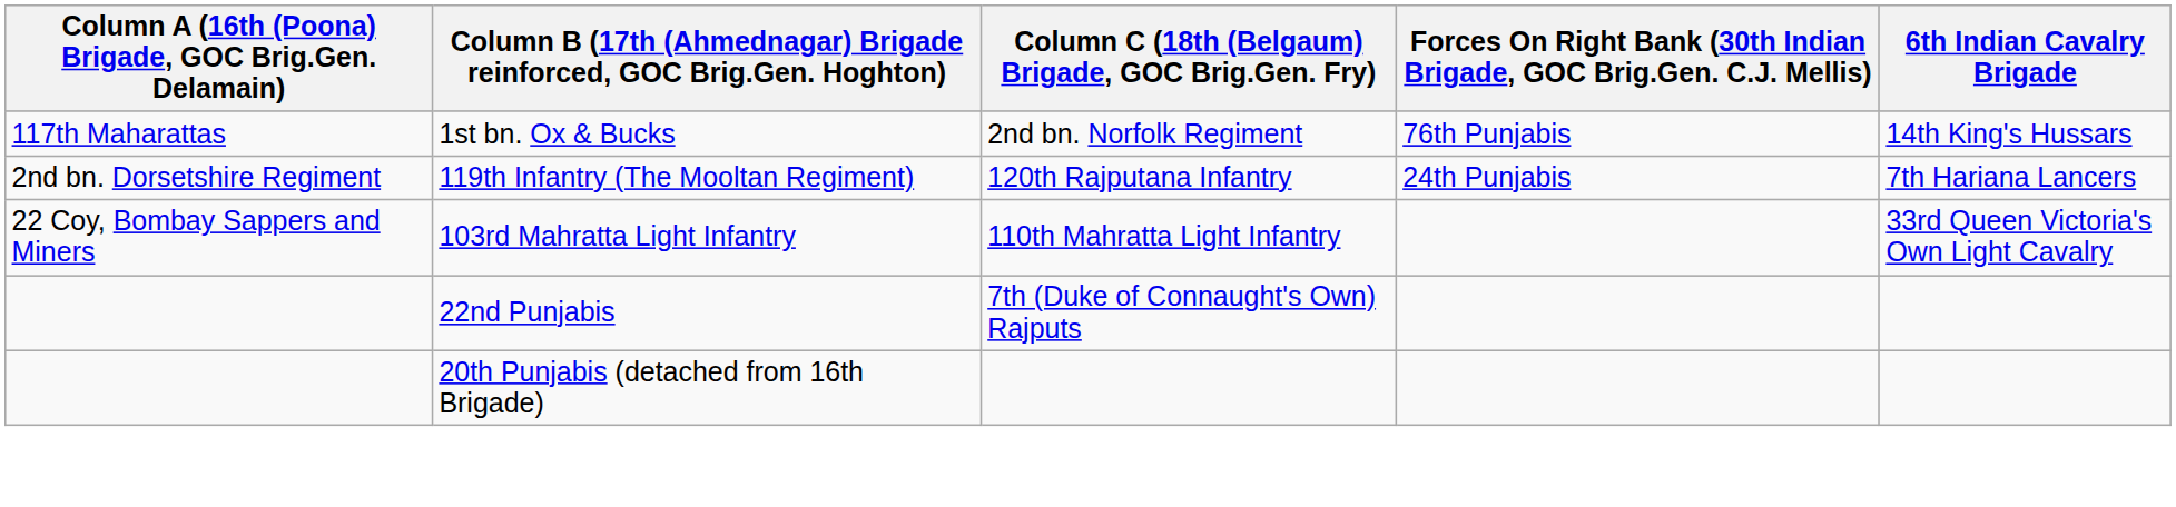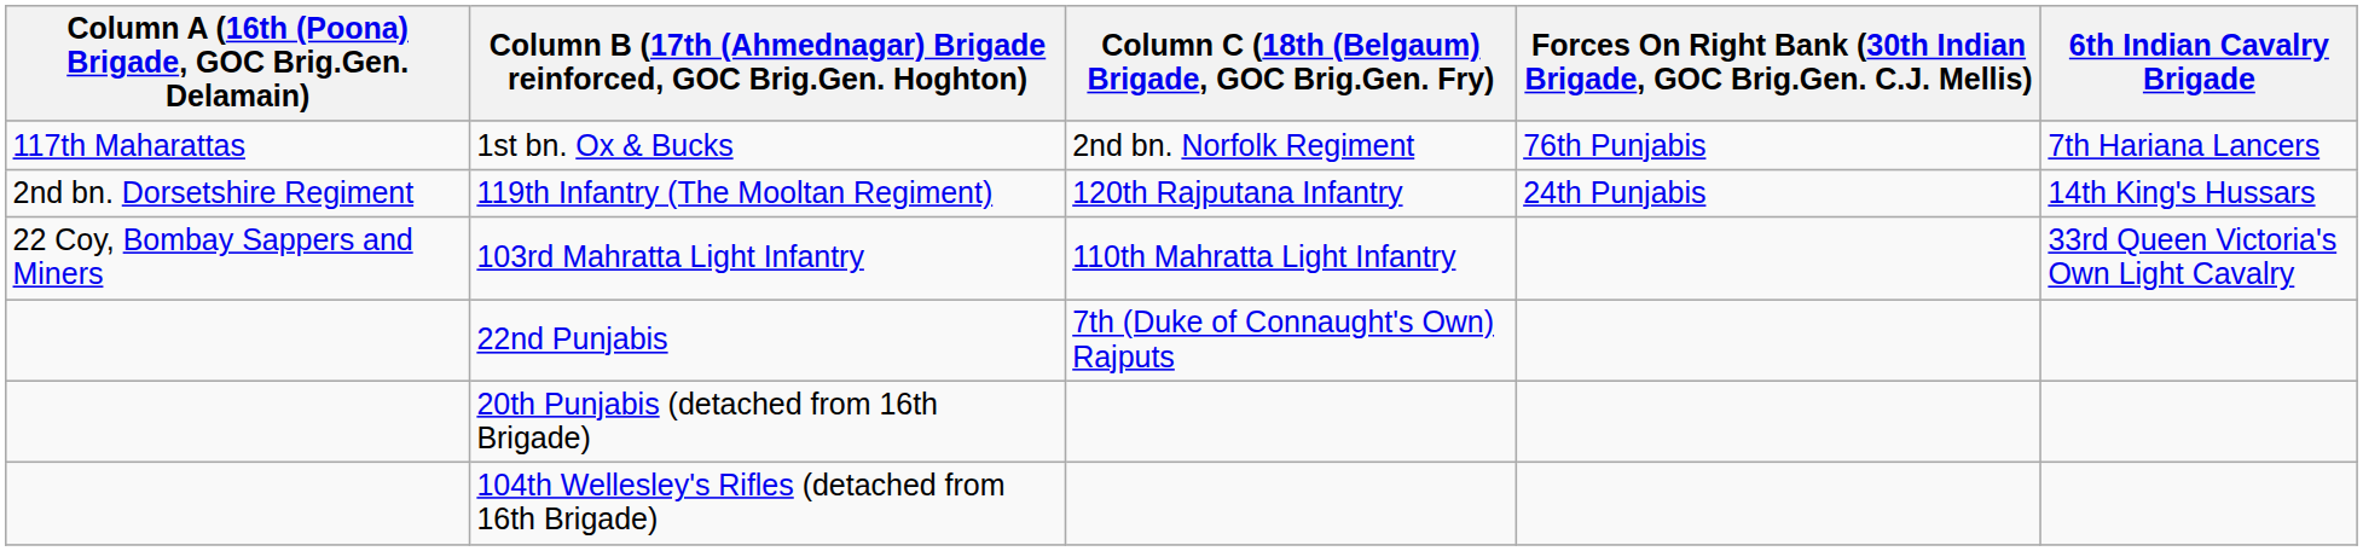1st bn. Ox & Bucks | 6th Indian Cavalry Brigade: 14th King's Hussars -> 7th Hariana Lancers
119th Infantry (The Mooltan Regiment) | 6th Indian Cavalry Brigade: 7th Hariana Lancers -> 14th King's Hussars
+ row: 104th Wellesley's Rifles (detached from 16th Brigade)
